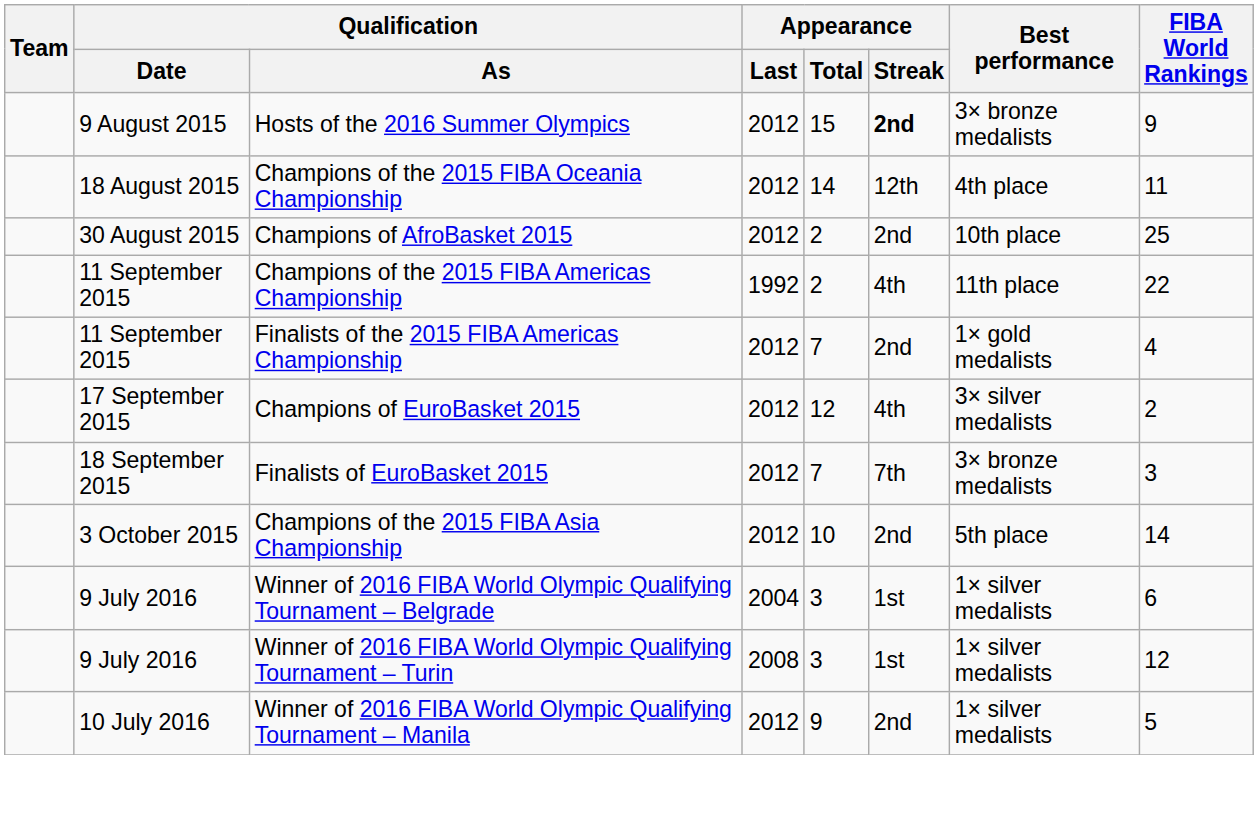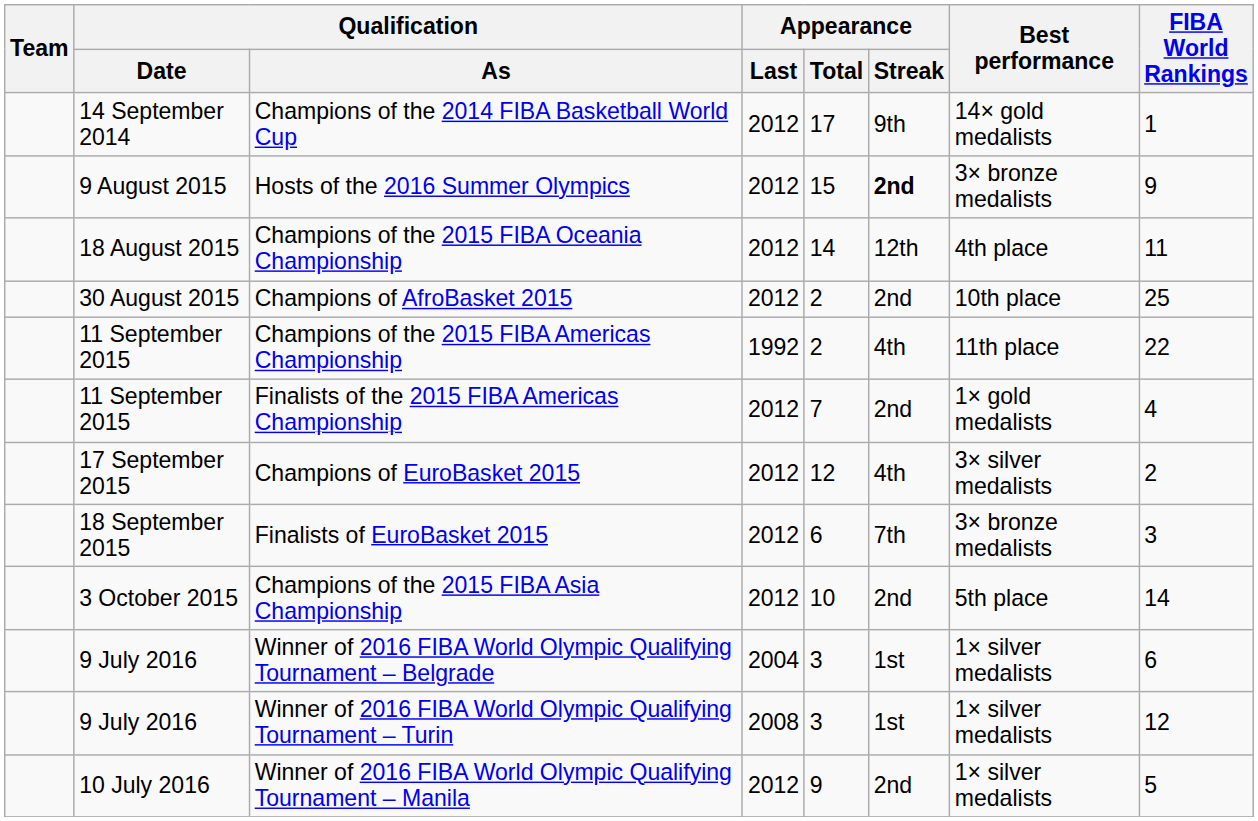+ row: 14 September 2014 | Champions of the 2014 FIBA Basketball World Cup | 2012 | 17 | 9th | 14× gold medalists | 1
Finalists of EuroBasket 2015 | Appearance / Total: 7 -> 6
